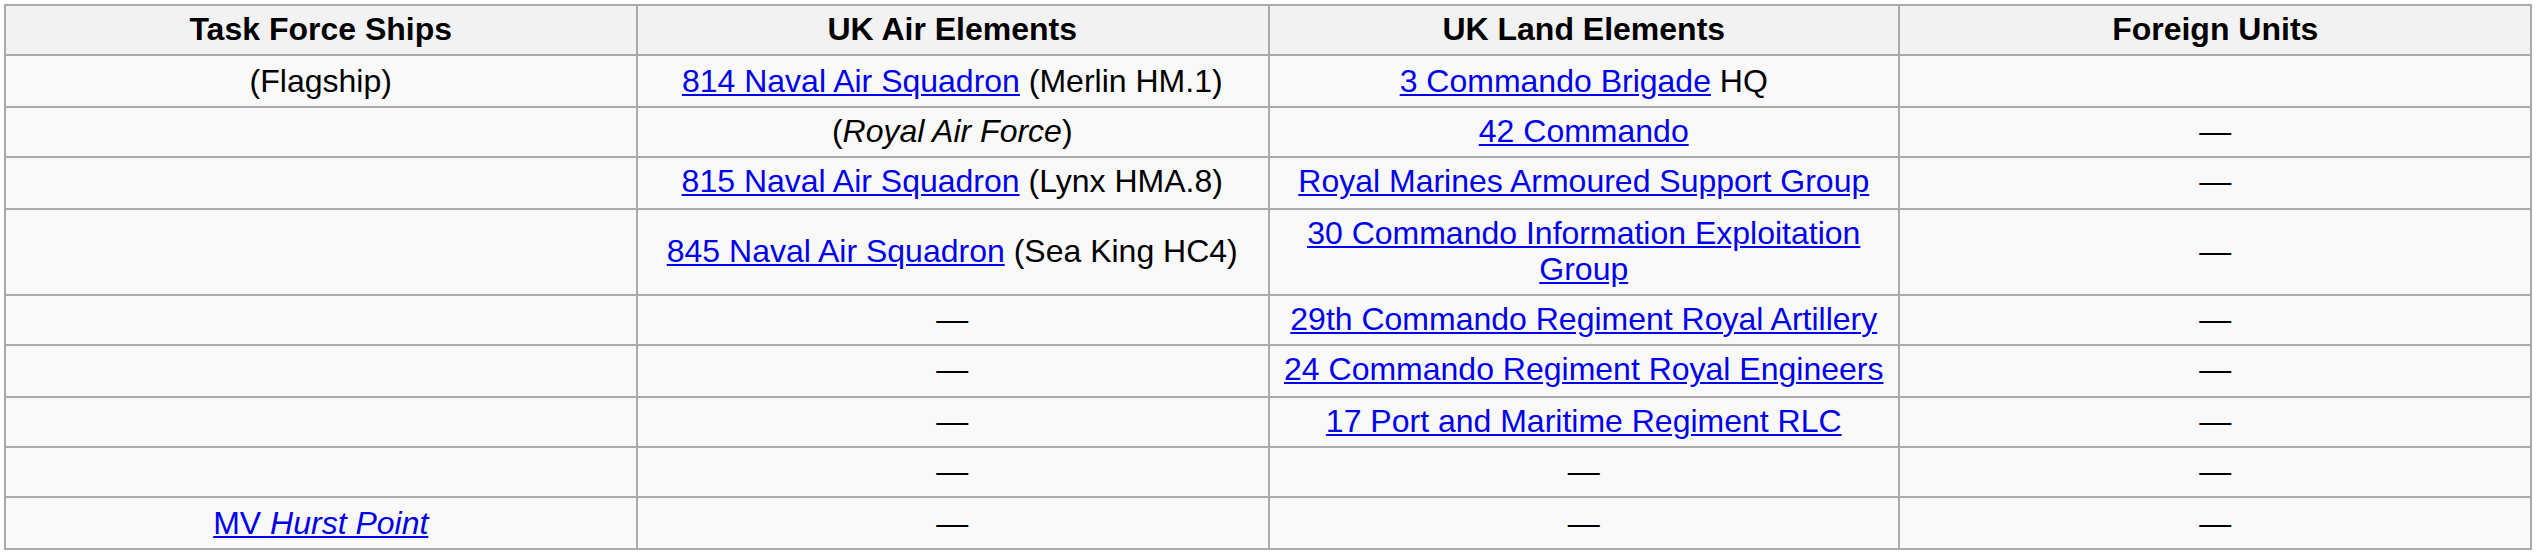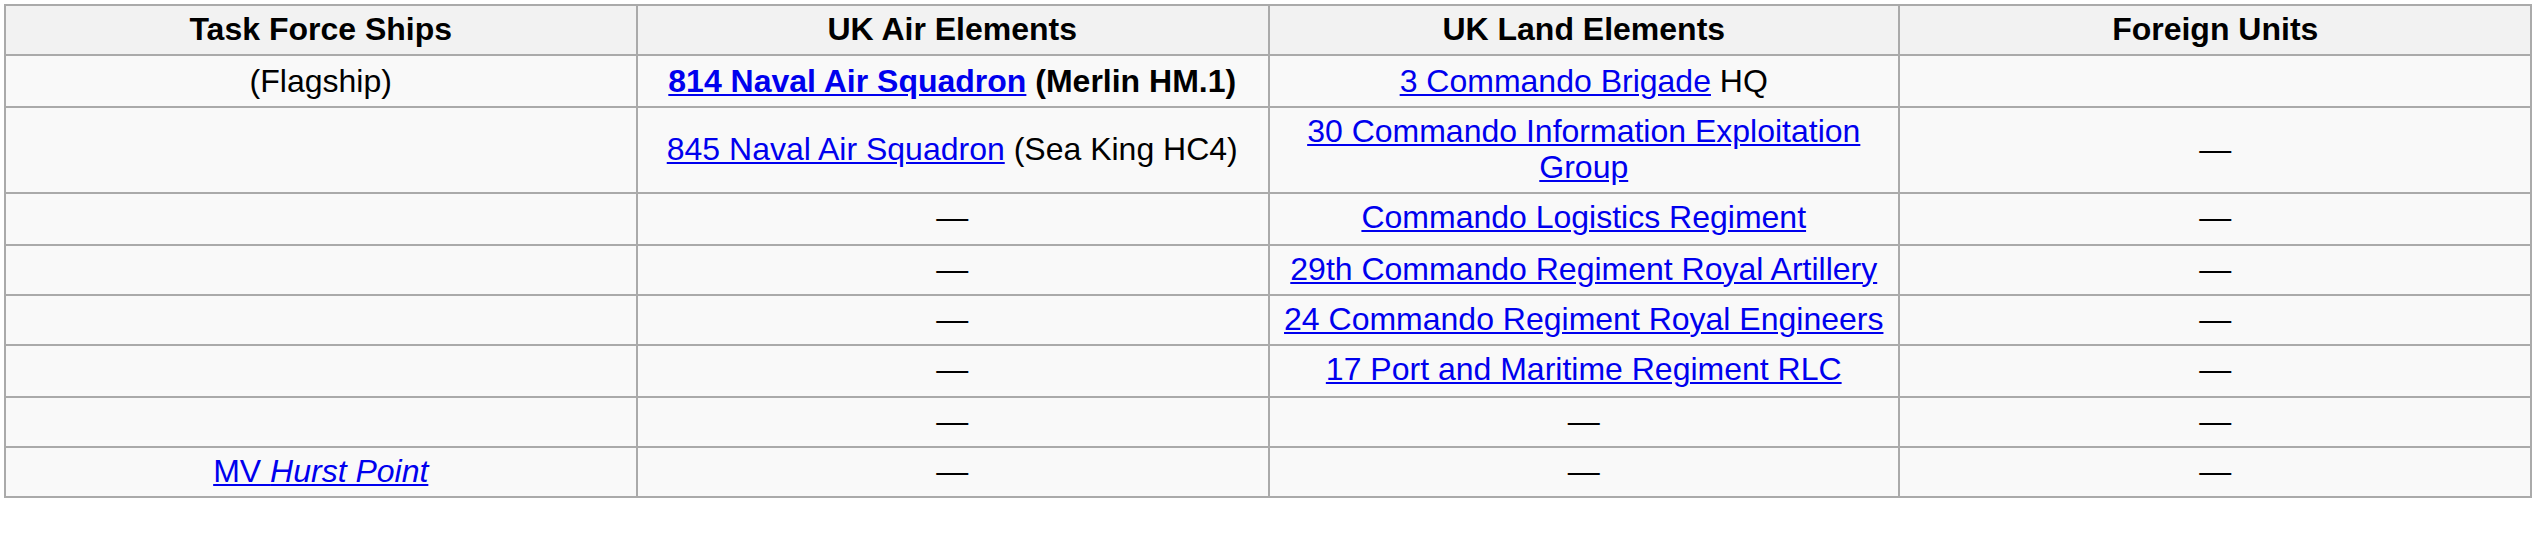3 Commando Brigade HQ | UK Air Elements: normal -> bold
- row: (Royal Air Force) | 42 Commando | —
- row: 815 Naval Air Squadron (Lynx HMA.8) | Royal Marines Armoured Support Group | —
+ row: — | Commando Logistics Regiment | —
